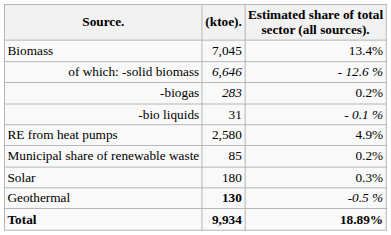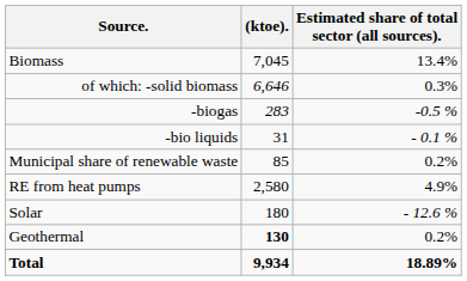of which: -solid biomass | Estimated share of total sector (all sources).: - 12.6 % -> 0.3%
-biogas | Estimated share of total sector (all sources).: 0.2% -> -0.5 %
rows swapped: Municipal share of renewable waste <-> RE from heat pumps
Solar | Estimated share of total sector (all sources).: 0.3% -> - 12.6 %
Geothermal | Estimated share of total sector (all sources).: -0.5 % -> 0.2%
